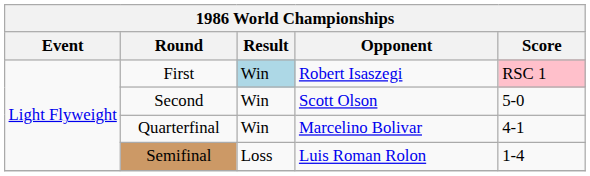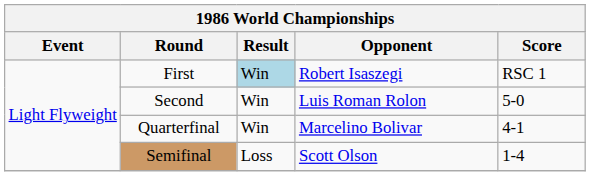First | Score: pink background -> no background
Second | Opponent: Scott Olson -> Luis Roman Rolon
Semifinal | Opponent: Luis Roman Rolon -> Scott Olson
